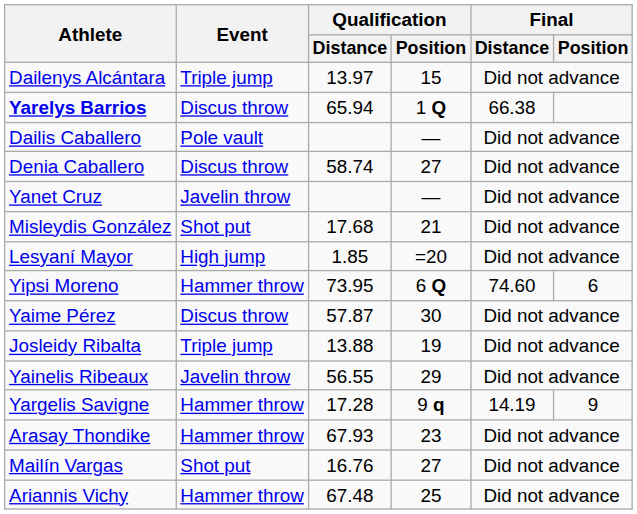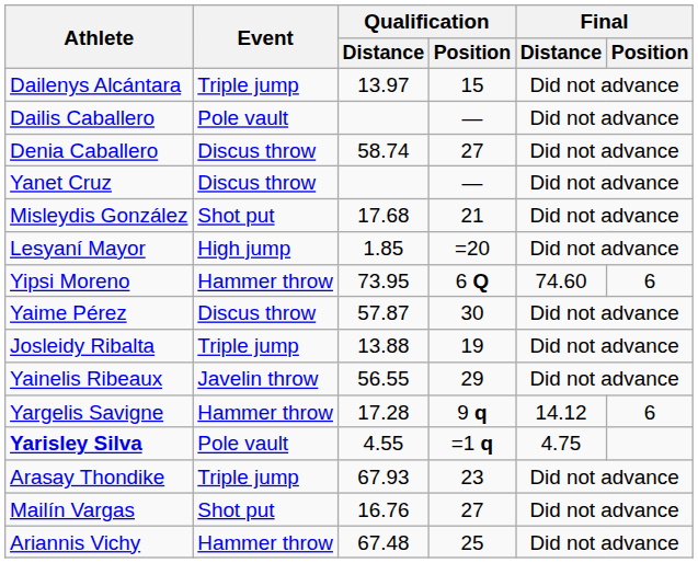- row: Yarelys Barrios | Discus throw | 65.94 | 1 Q | 66.38
Yanet Cruz | Event: Javelin throw -> Discus throw
Yargelis Savigne | Final / Distance: 14.19 -> 14.12
Yargelis Savigne | Final / Position: 9 -> 6
+ row: Yarisley Silva | Pole vault | 4.55 | =1 q | 4.75
Arasay Thondike | Event: Hammer throw -> Triple jump
